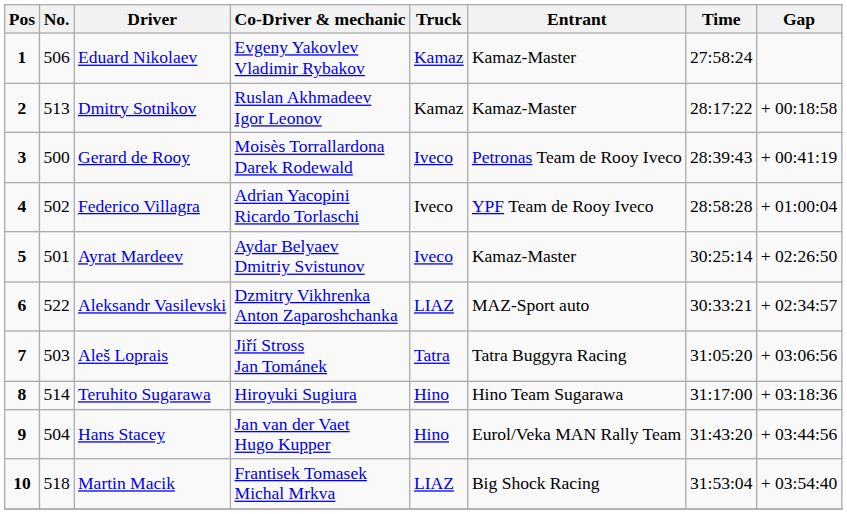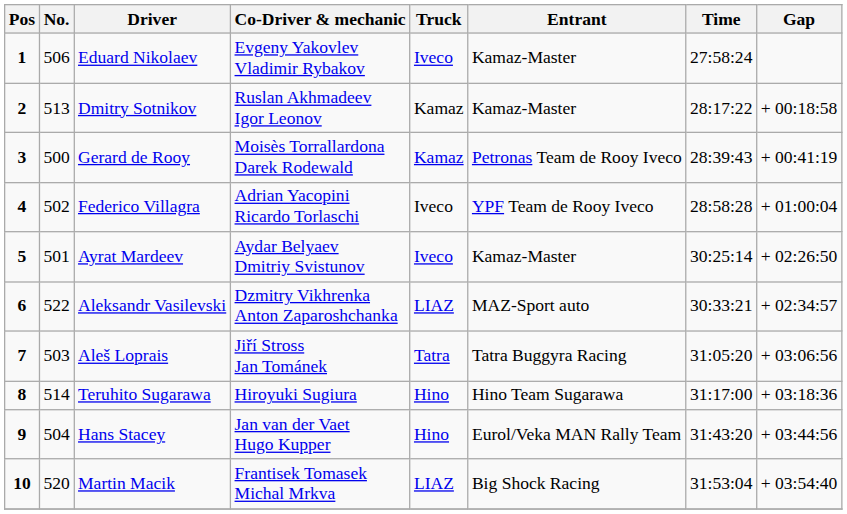Eduard Nikolaev | Truck: Kamaz -> Iveco
Gerard de Rooy | Truck: Iveco -> Kamaz
Martin Macik | No.: 518 -> 520
